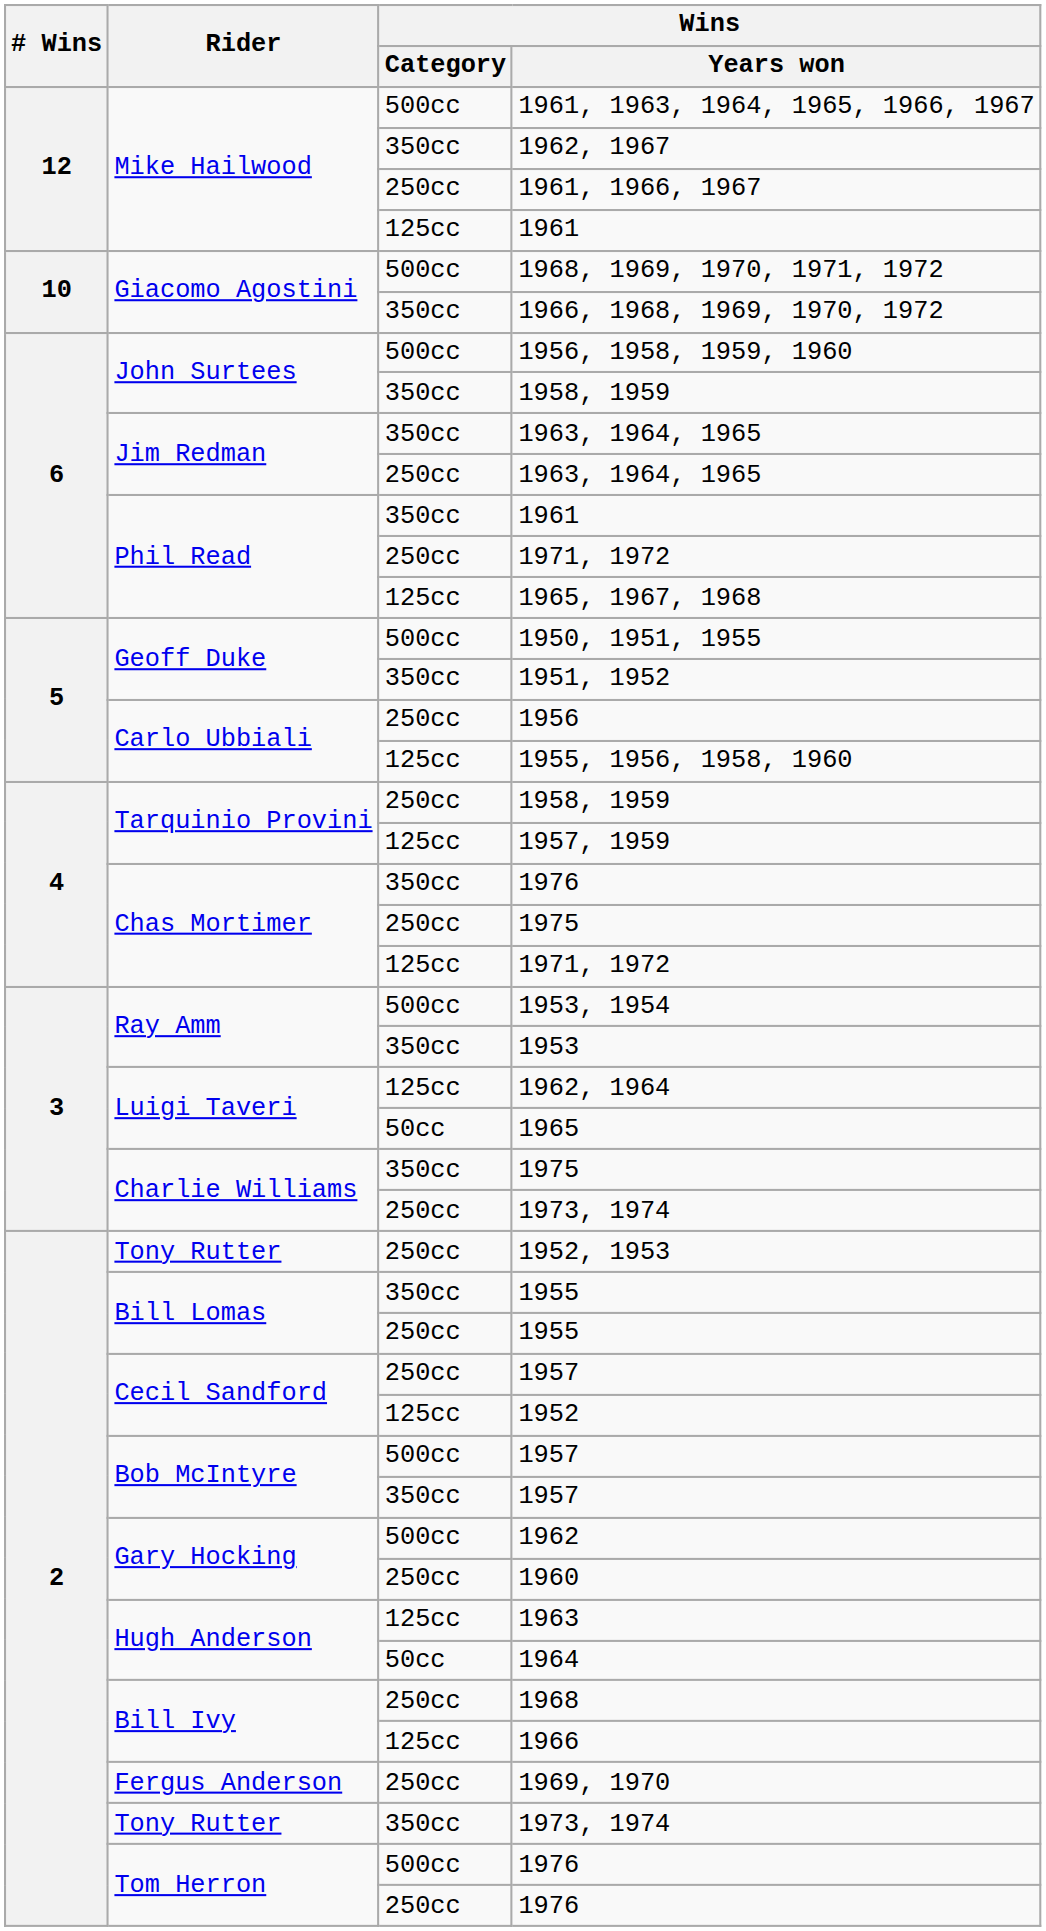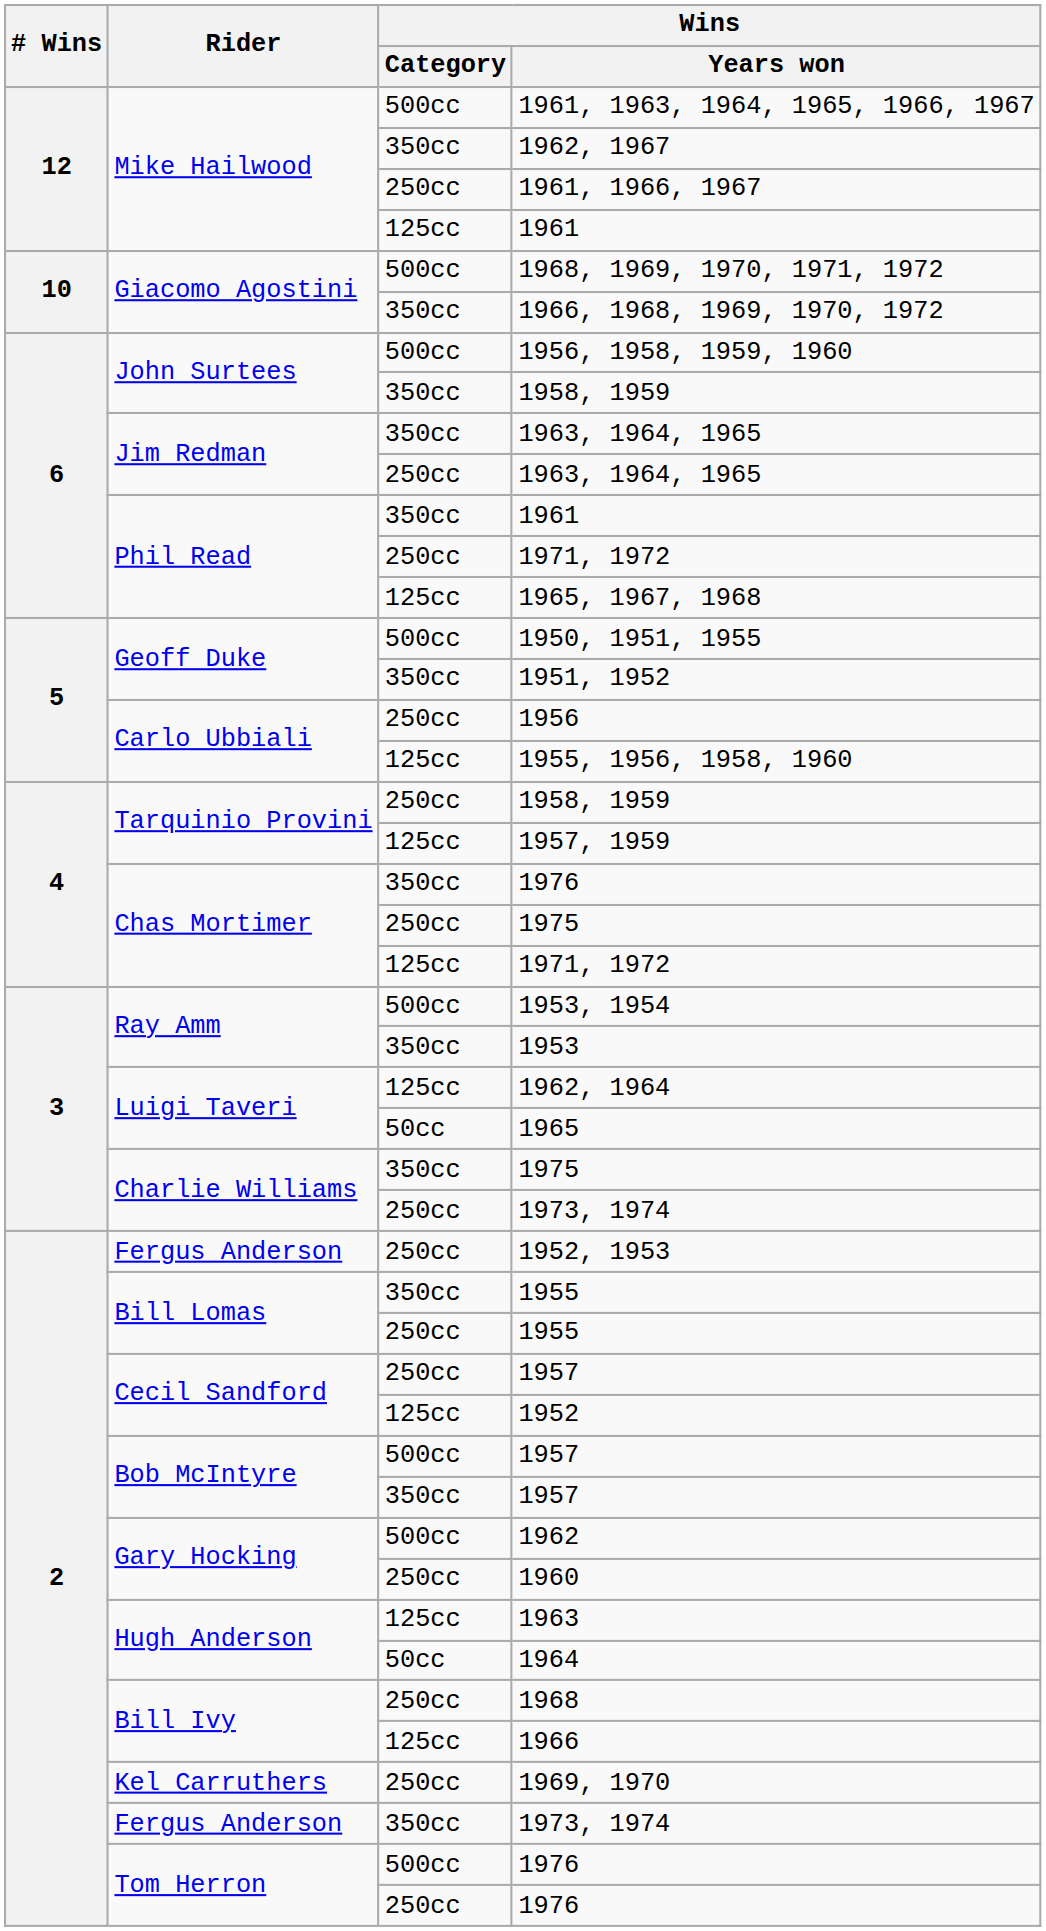1952, 1953 | Rider: Tony Rutter -> Fergus Anderson
1969, 1970 | Rider: Fergus Anderson -> Kel Carruthers
350cc / 1973, 1974 | Rider: Tony Rutter -> Fergus Anderson
